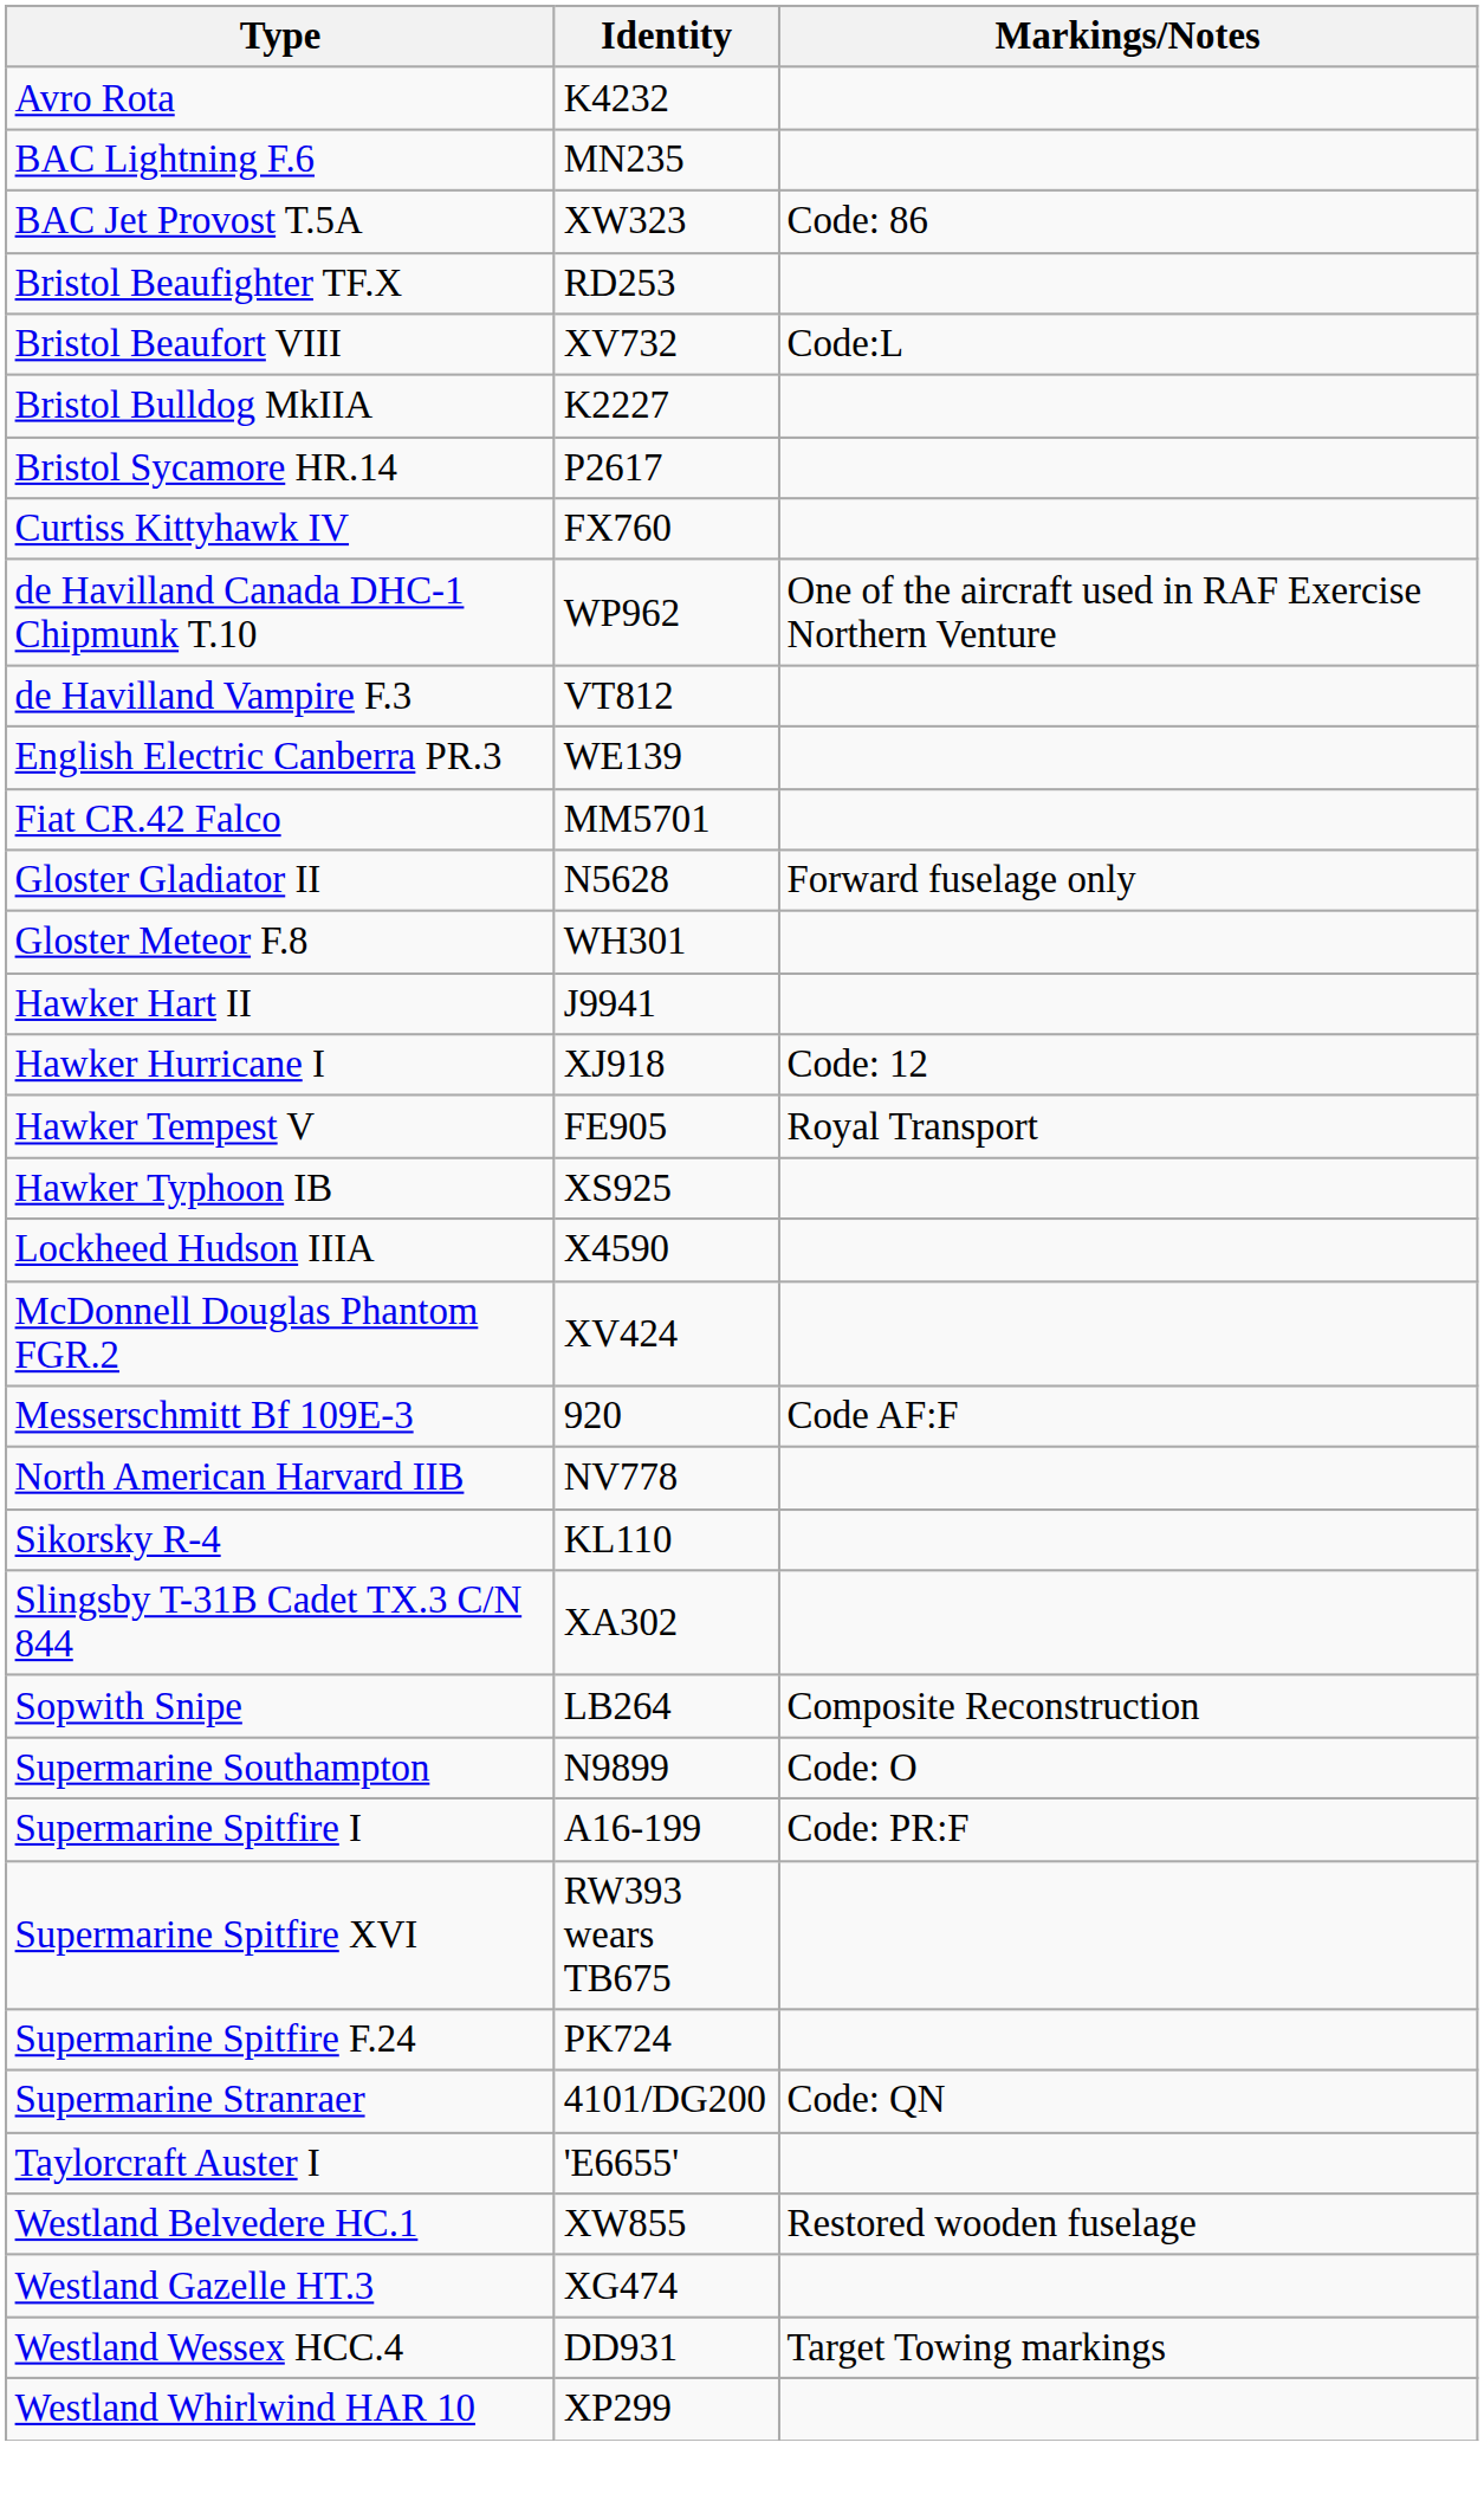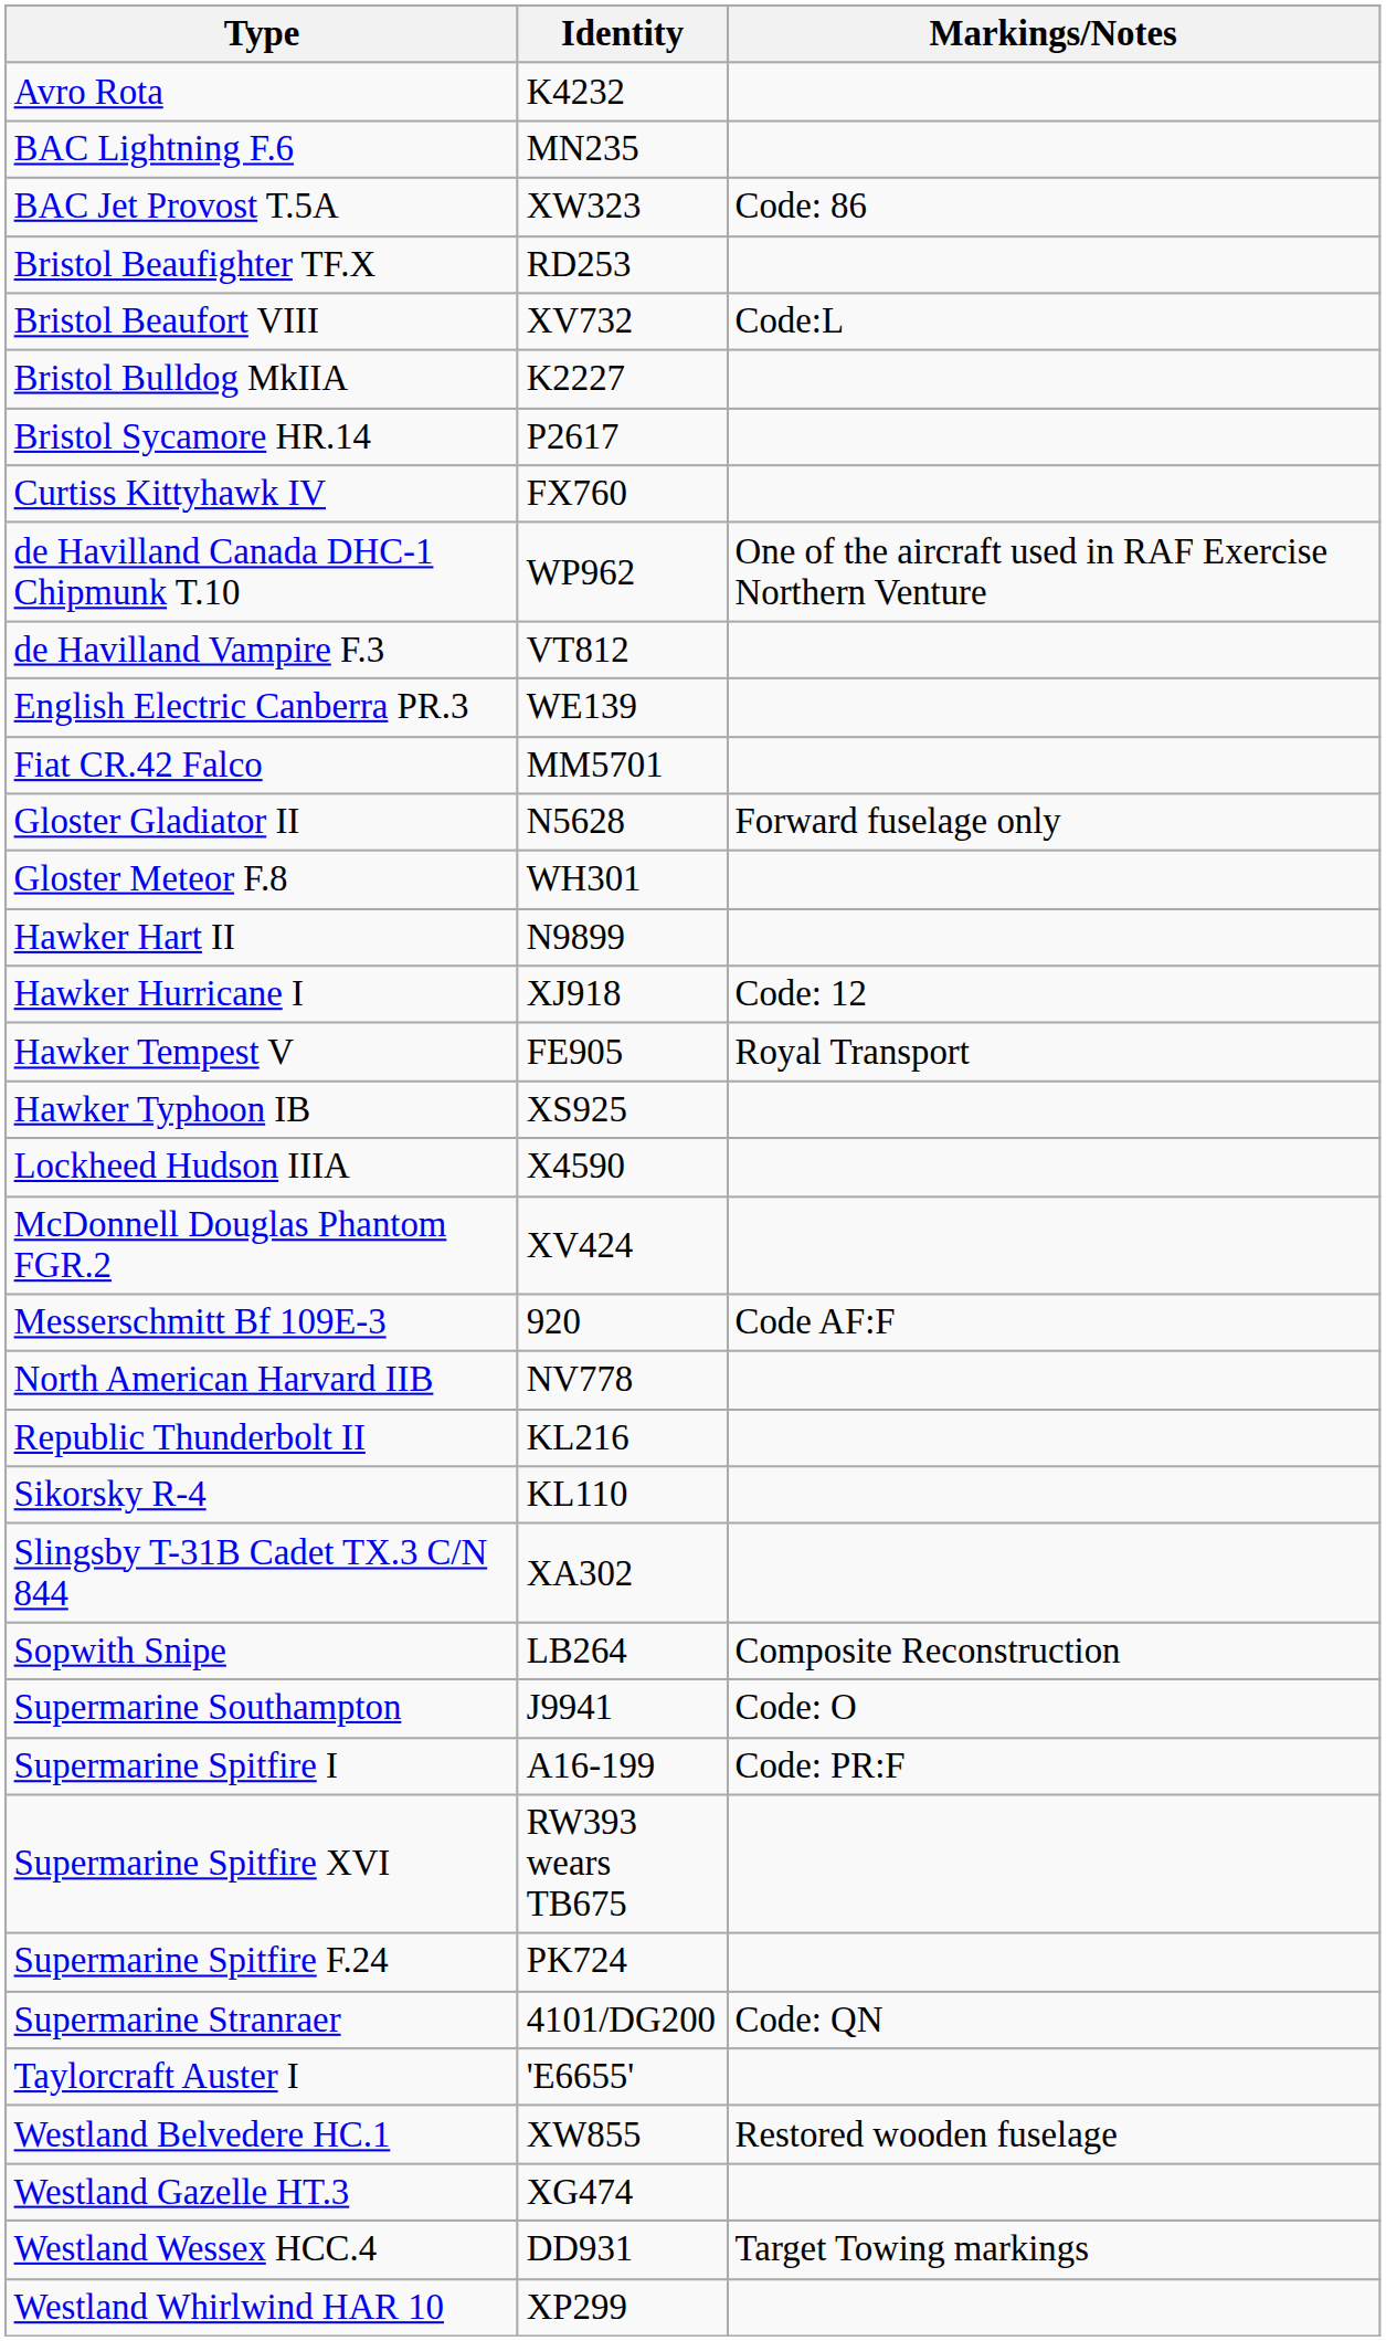Hawker Hart II | Identity: J9941 -> N9899
+ row: Republic Thunderbolt II | KL216
Supermarine Southampton | Identity: N9899 -> J9941
